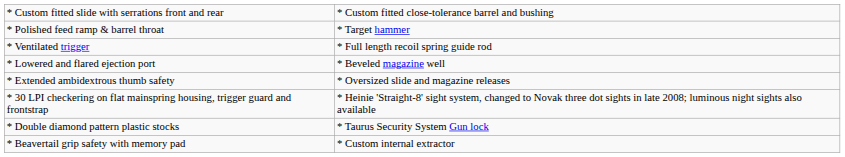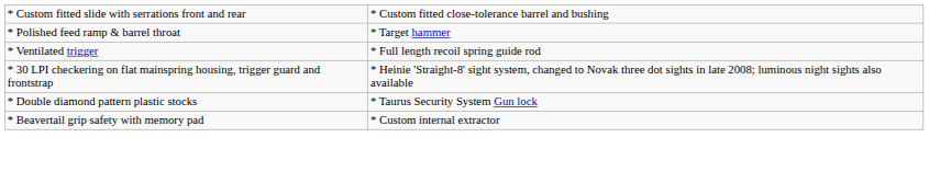- row: * Lowered and flared ejection port | * Beveled magazine well
- row: * Extended ambidextrous thumb safety | * Oversized slide and magazine releases
